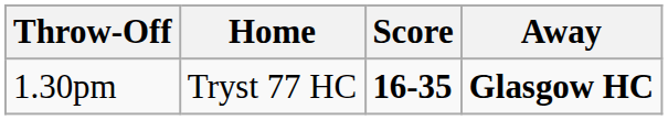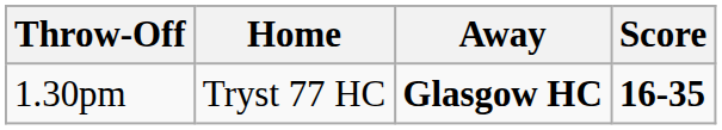columns swapped: Away <-> Score
